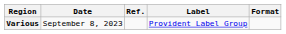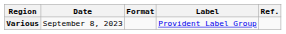columns swapped: Format <-> Ref.
